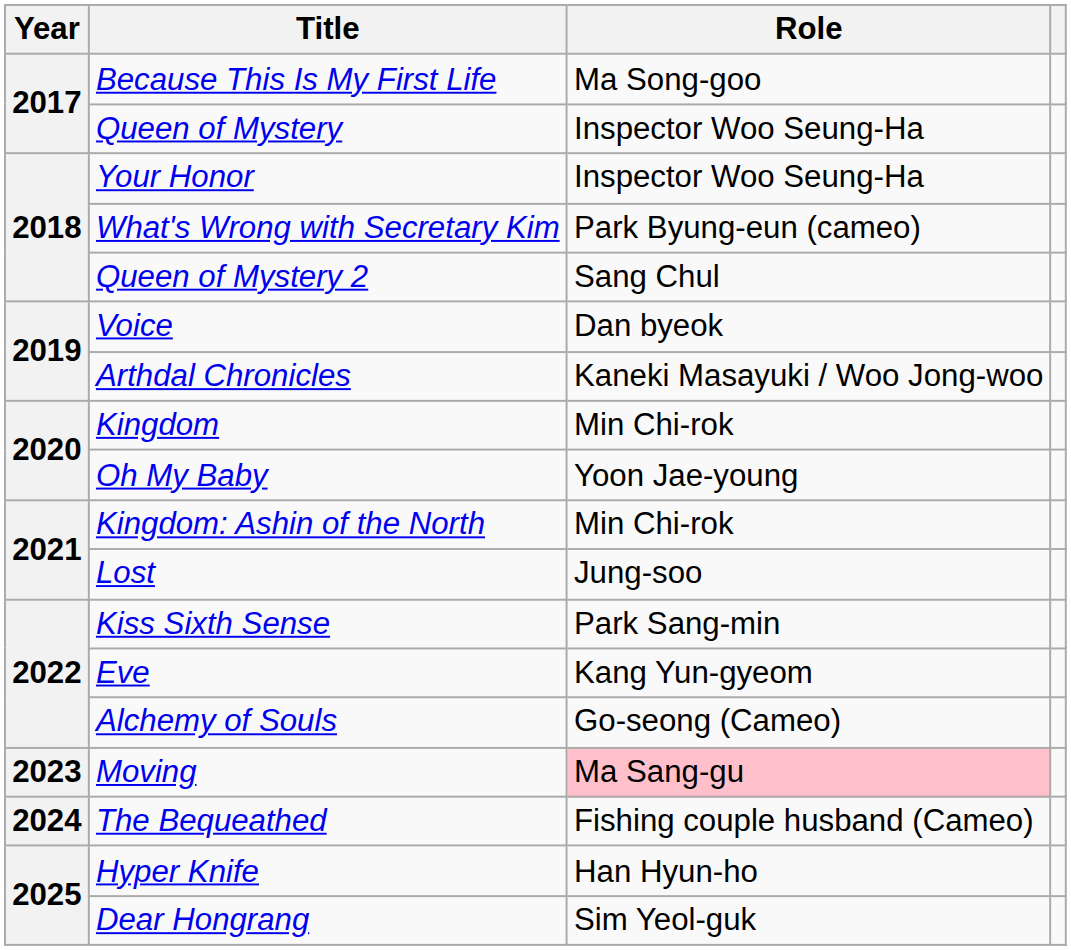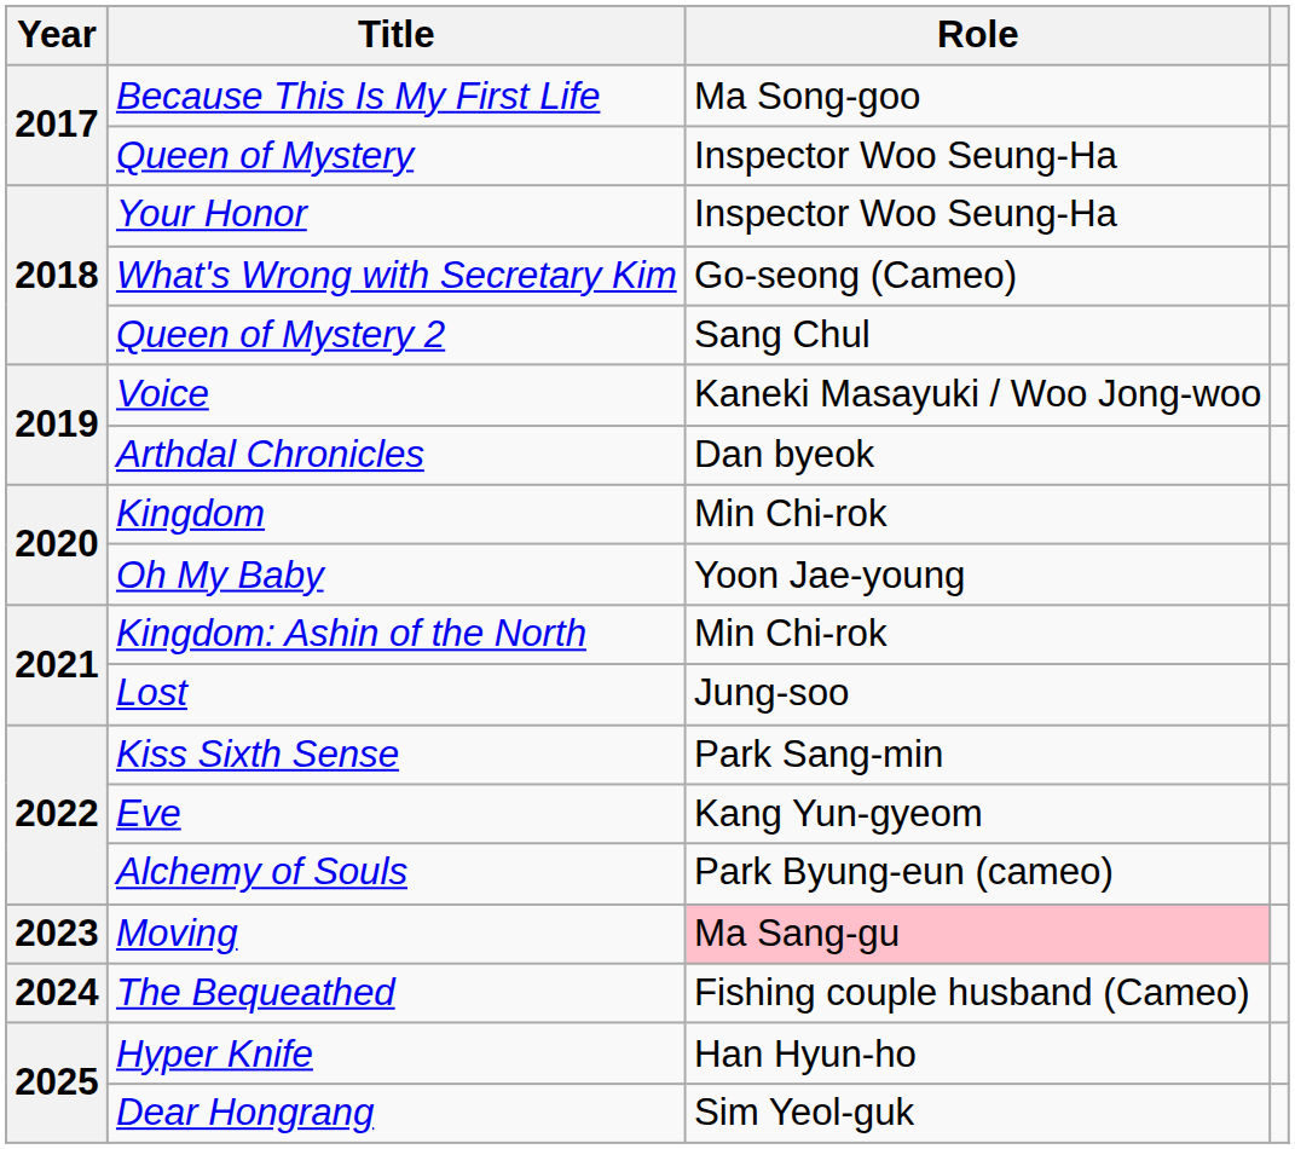What's Wrong with Secretary Kim | Role: Park Byung-eun (cameo) -> Go-seong (Cameo)
Voice | Role: Dan byeok -> Kaneki Masayuki / Woo Jong-woo
Arthdal Chronicles | Role: Kaneki Masayuki / Woo Jong-woo -> Dan byeok
Alchemy of Souls | Role: Go-seong (Cameo) -> Park Byung-eun (cameo)
